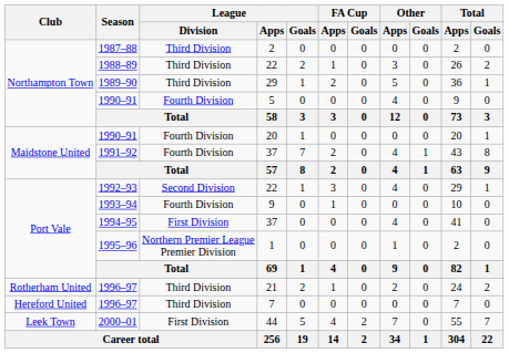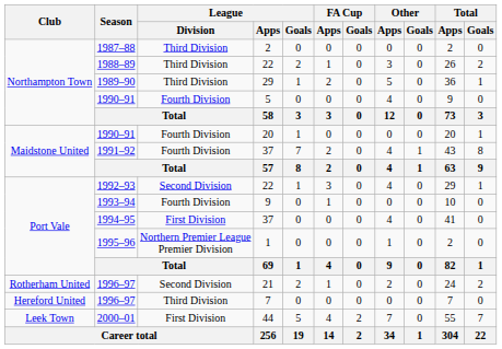1996–97 / 21 | League / Division: Third Division -> Second Division
